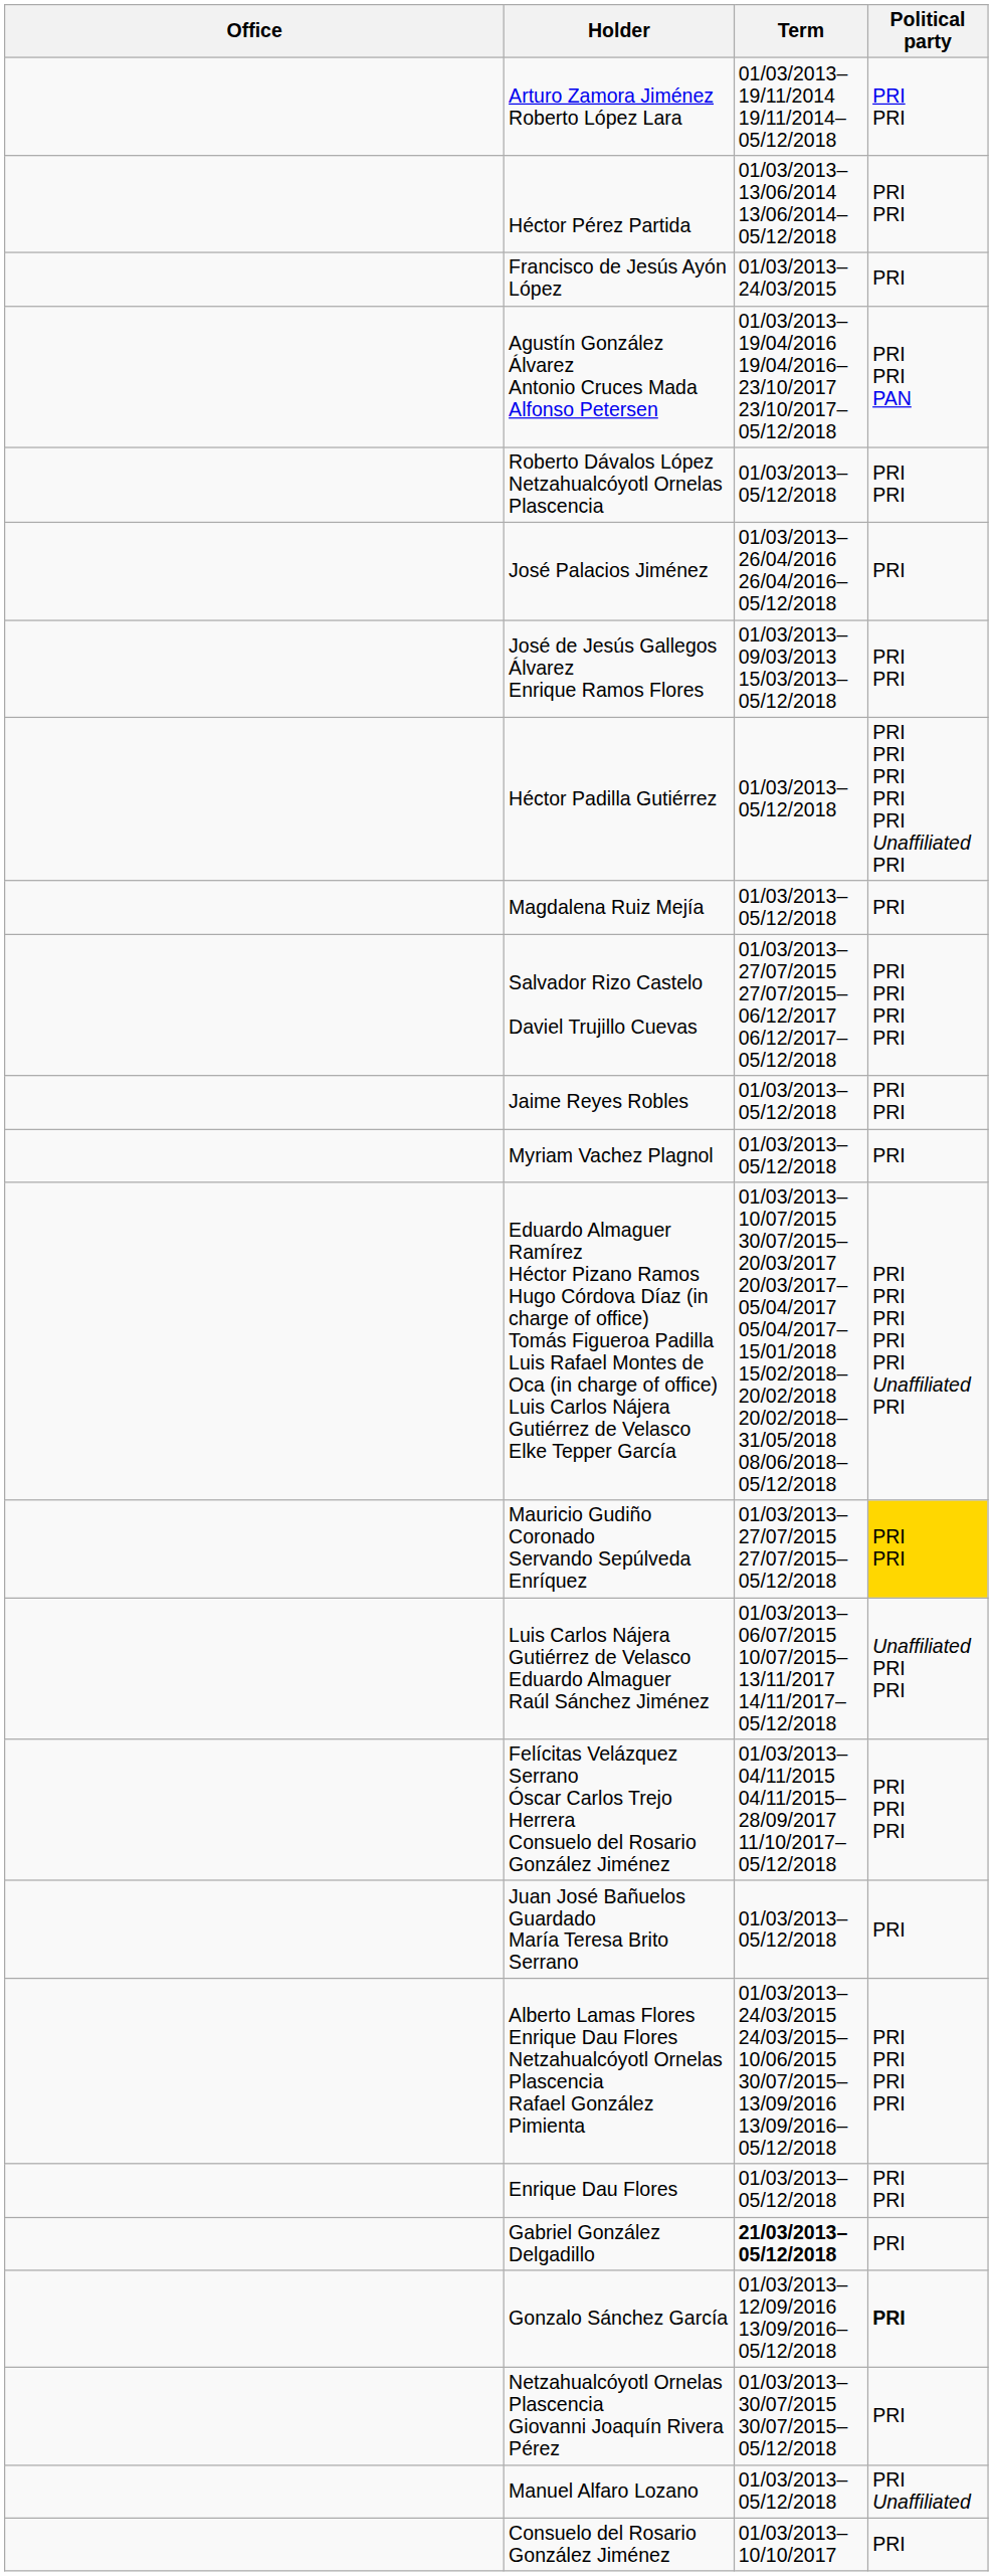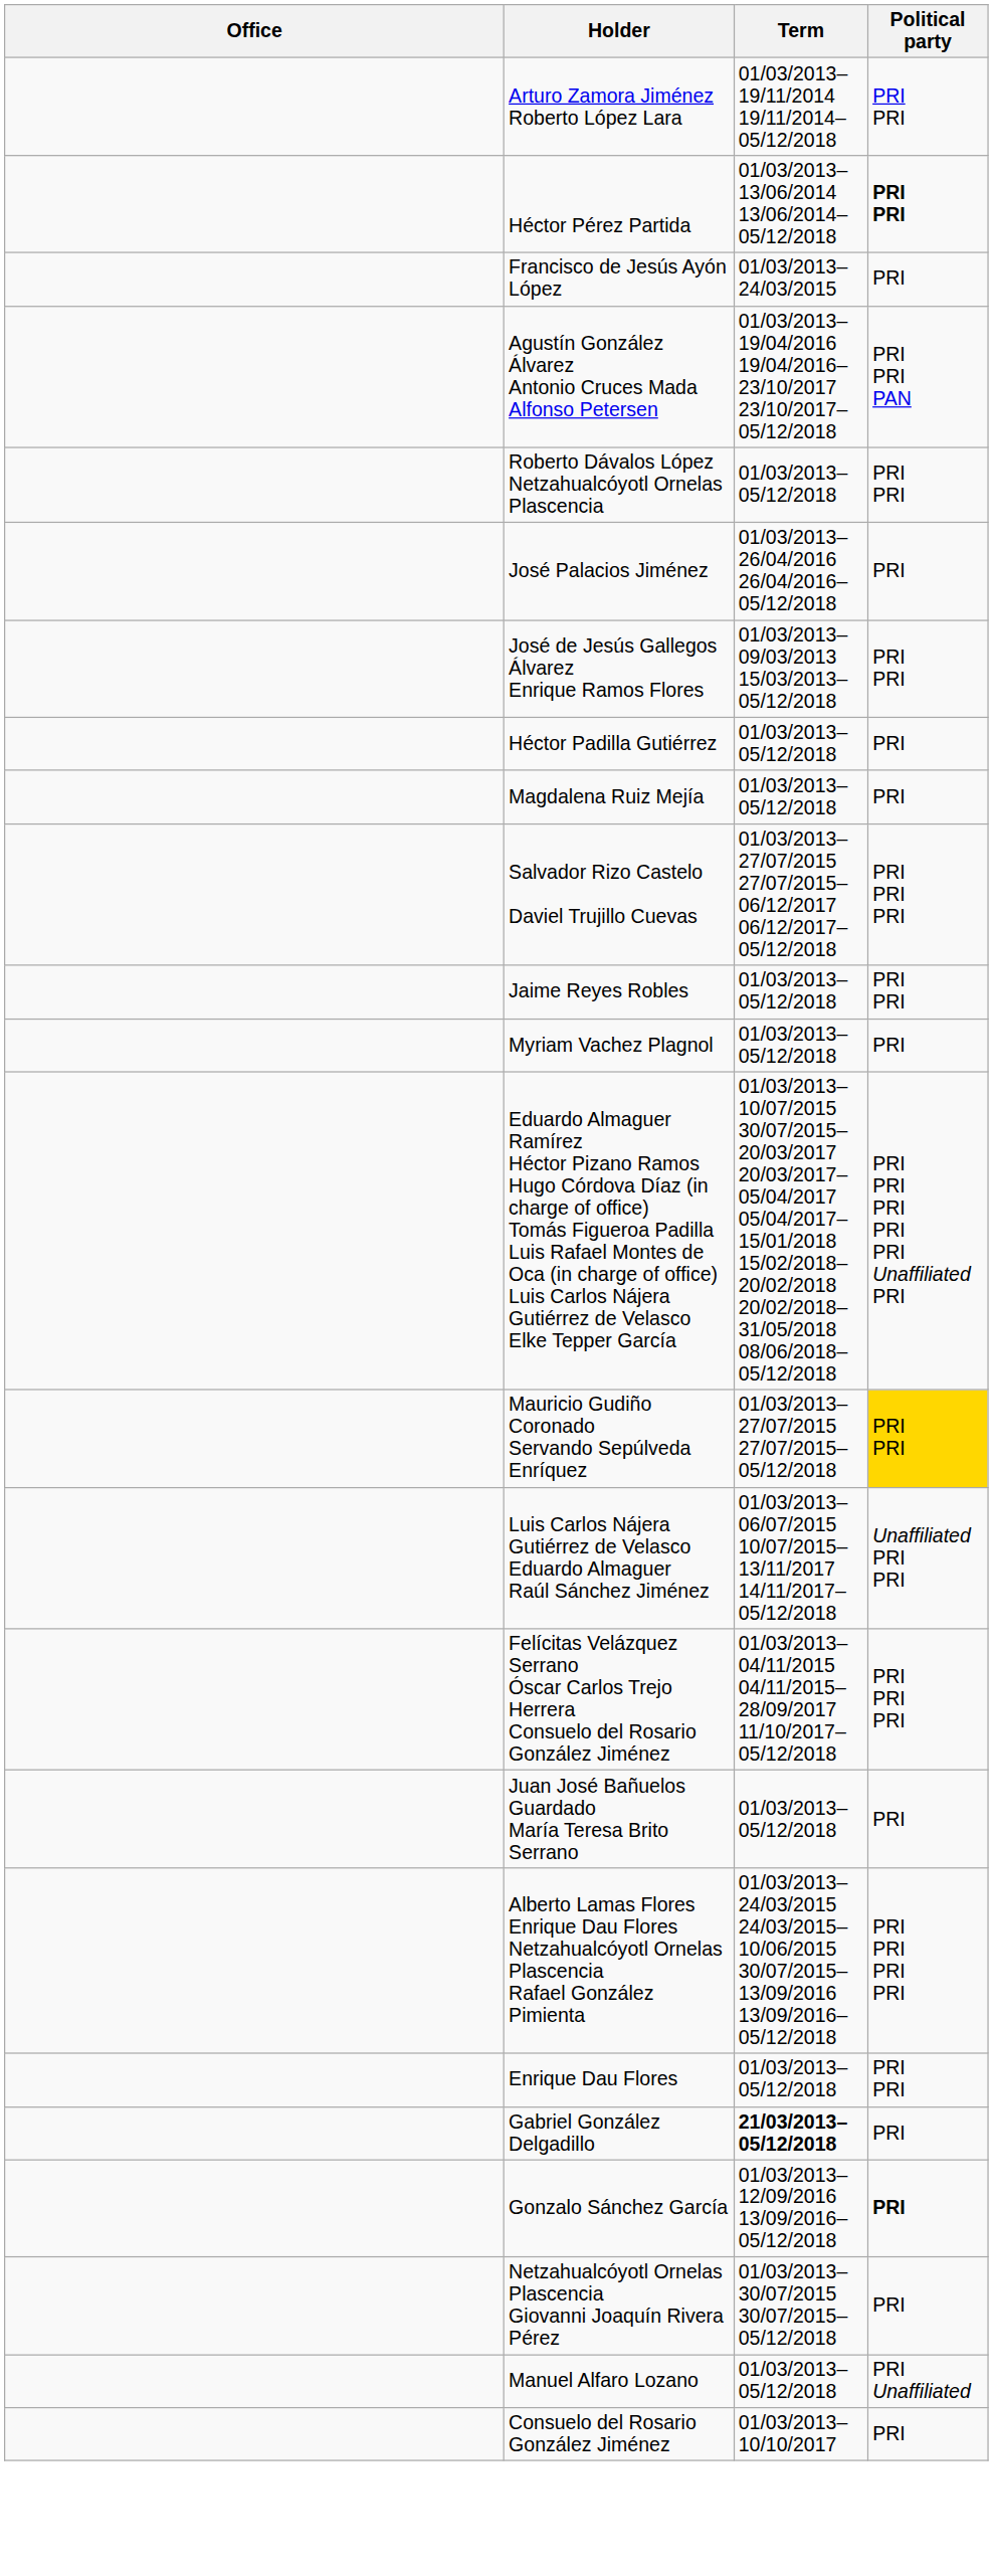Héctor Pérez Partida | Political party: normal -> bold
Héctor Padilla Gutiérrez | Political party: PRI PRI PRI PRI PRI Unaffiliated PRI -> PRI
Salvador Rizo Castelo Daviel Trujillo Cuevas | Political party: PRI PRI PRI PRI -> PRI PRI PRI
